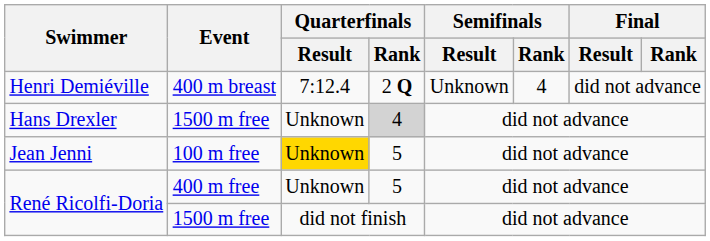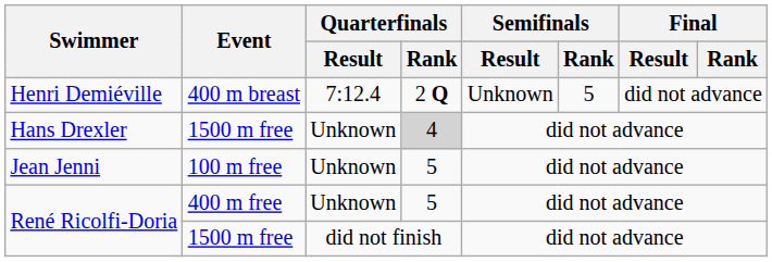Henri Demiéville | Semifinals / Rank: 4 -> 5
Jean Jenni | Quarterfinals / Result: gold background -> no background
